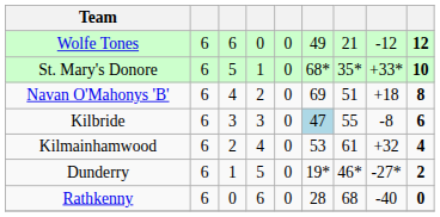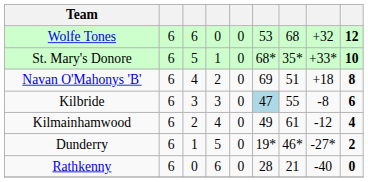Wolfe Tones | column 6: 49 -> 53
Wolfe Tones | column 7: 21 -> 68
Wolfe Tones | column 8: -12 -> +32
Kilmainhamwood | column 6: 53 -> 49
Kilmainhamwood | column 8: +32 -> -12
Rathkenny | column 7: 68 -> 21
